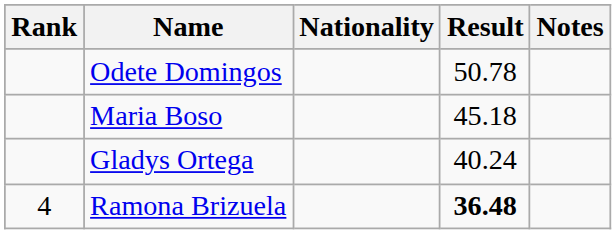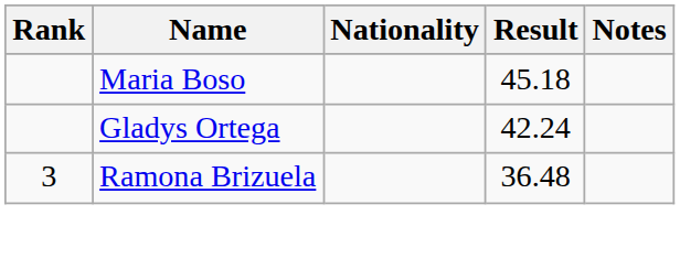- row: Odete Domingos | 50.78
Gladys Ortega | Result: 40.24 -> 42.24
Ramona Brizuela | Rank: 4 -> 3
Ramona Brizuela | Result: bold -> normal
